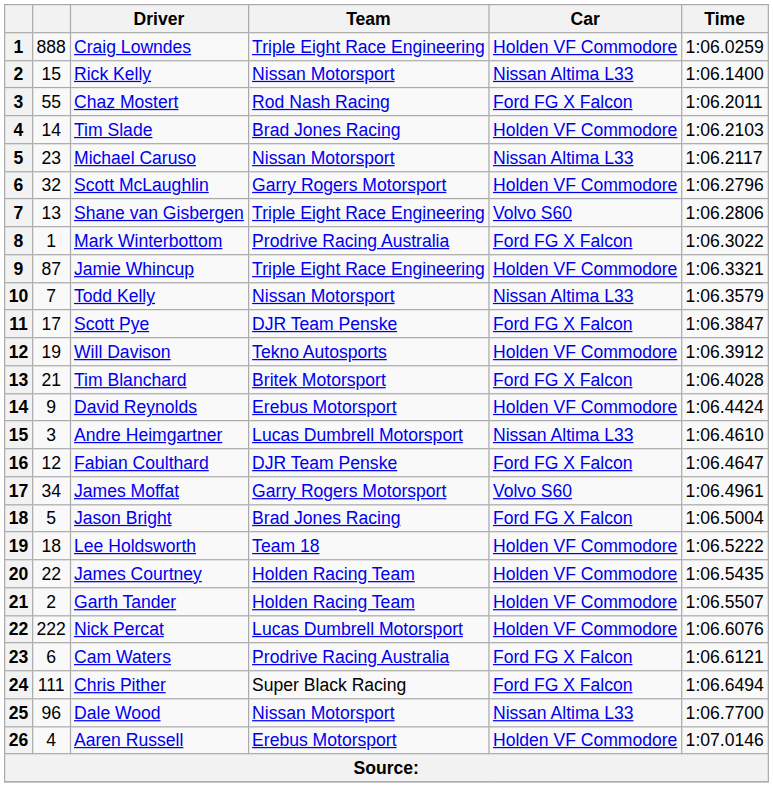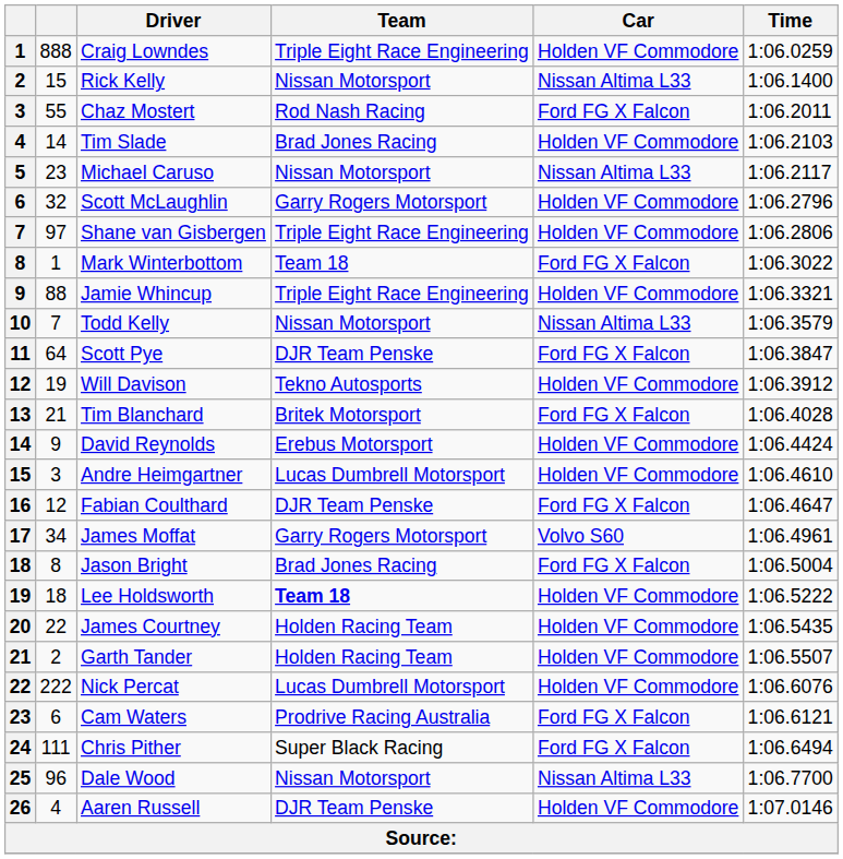Shane van Gisbergen | column 2: 13 -> 97
Shane van Gisbergen | Car: Volvo S60 -> Holden VF Commodore
Mark Winterbottom | Team: Prodrive Racing Australia -> Team 18
Jamie Whincup | column 2: 87 -> 88
Scott Pye | column 2: 17 -> 64
Andre Heimgartner | Car: Nissan Altima L33 -> Holden VF Commodore
Jason Bright | column 2: 5 -> 8
Lee Holdsworth | Team: normal -> bold
Aaren Russell | Team: Erebus Motorsport -> DJR Team Penske
